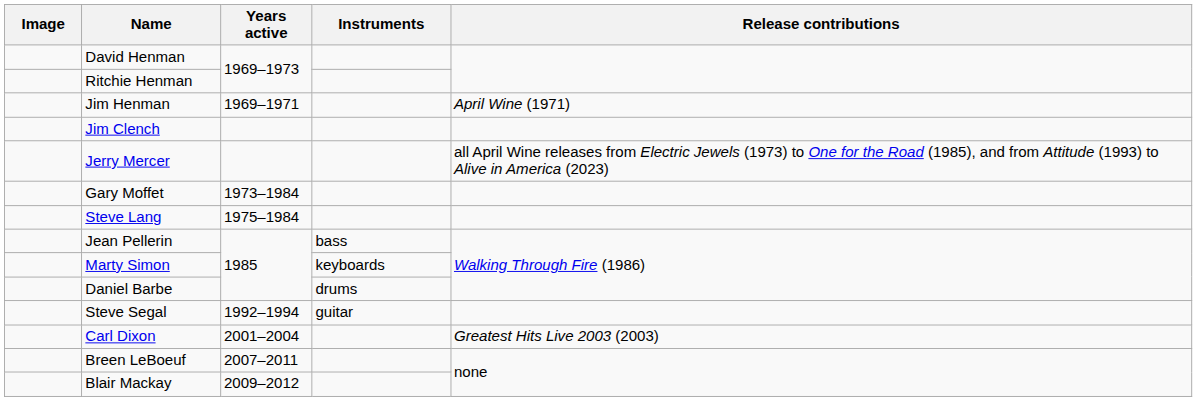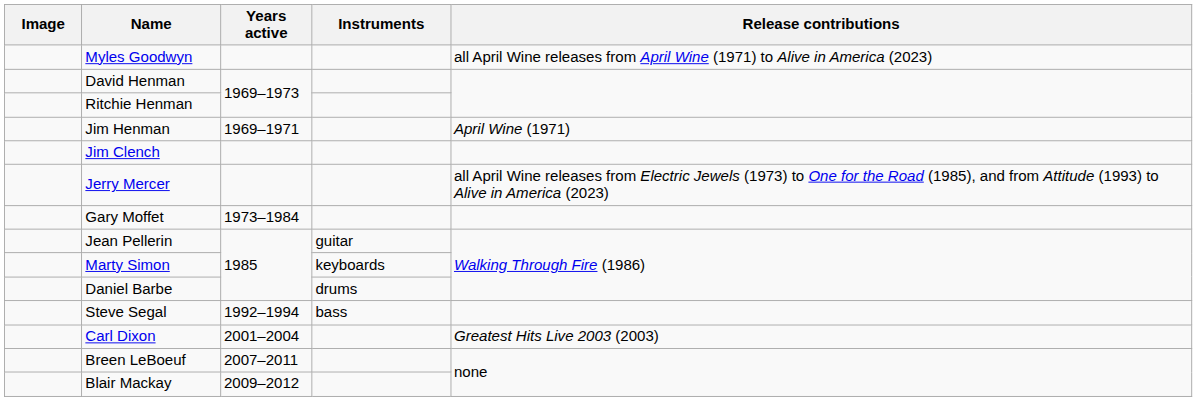+ row: Myles Goodwyn | all April Wine releases from April Wine (1971) to Alive in America (2023)
- row: Steve Lang | 1975–1984
Jean Pellerin | Instruments: bass -> guitar
Steve Segal | Instruments: guitar -> bass
